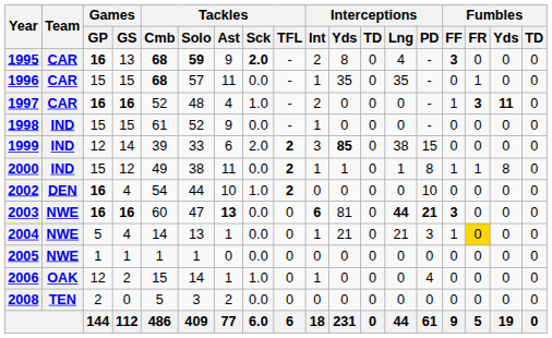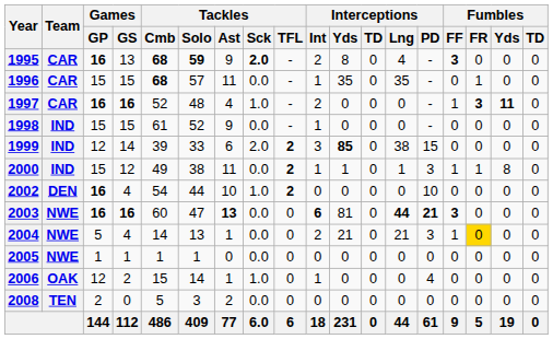2000 | Interceptions / PD: 8 -> 3
2004 | Interceptions / Int: 1 -> 2
